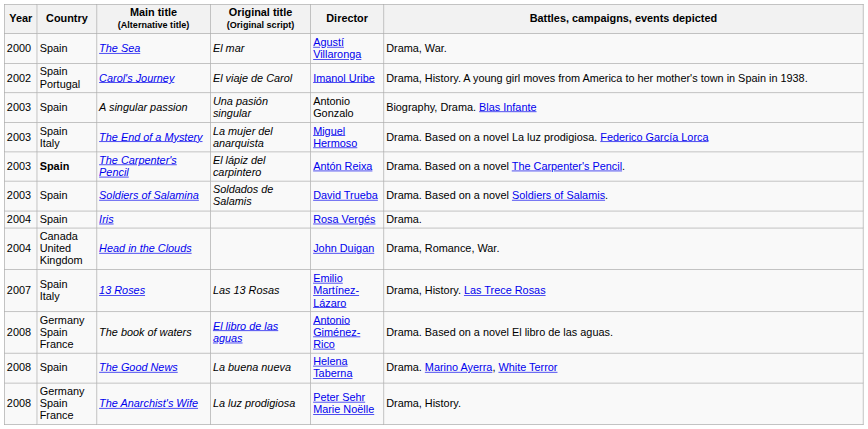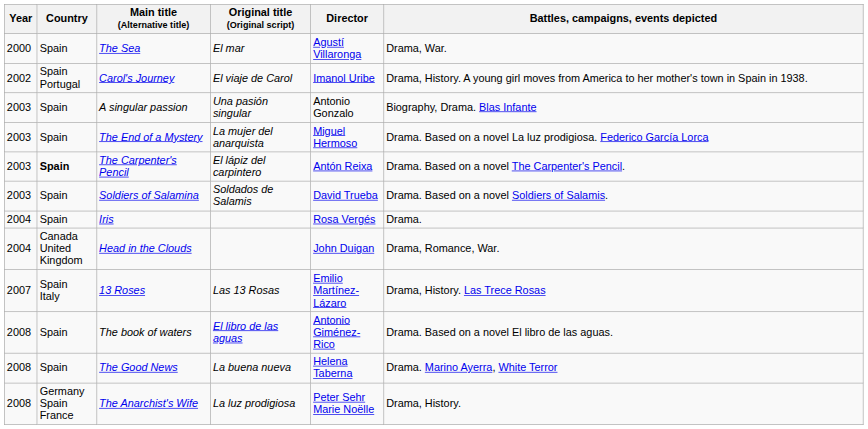The End of a Mystery | Country: Spain Italy -> Spain
The book of waters | Country: Germany Spain France -> Spain
